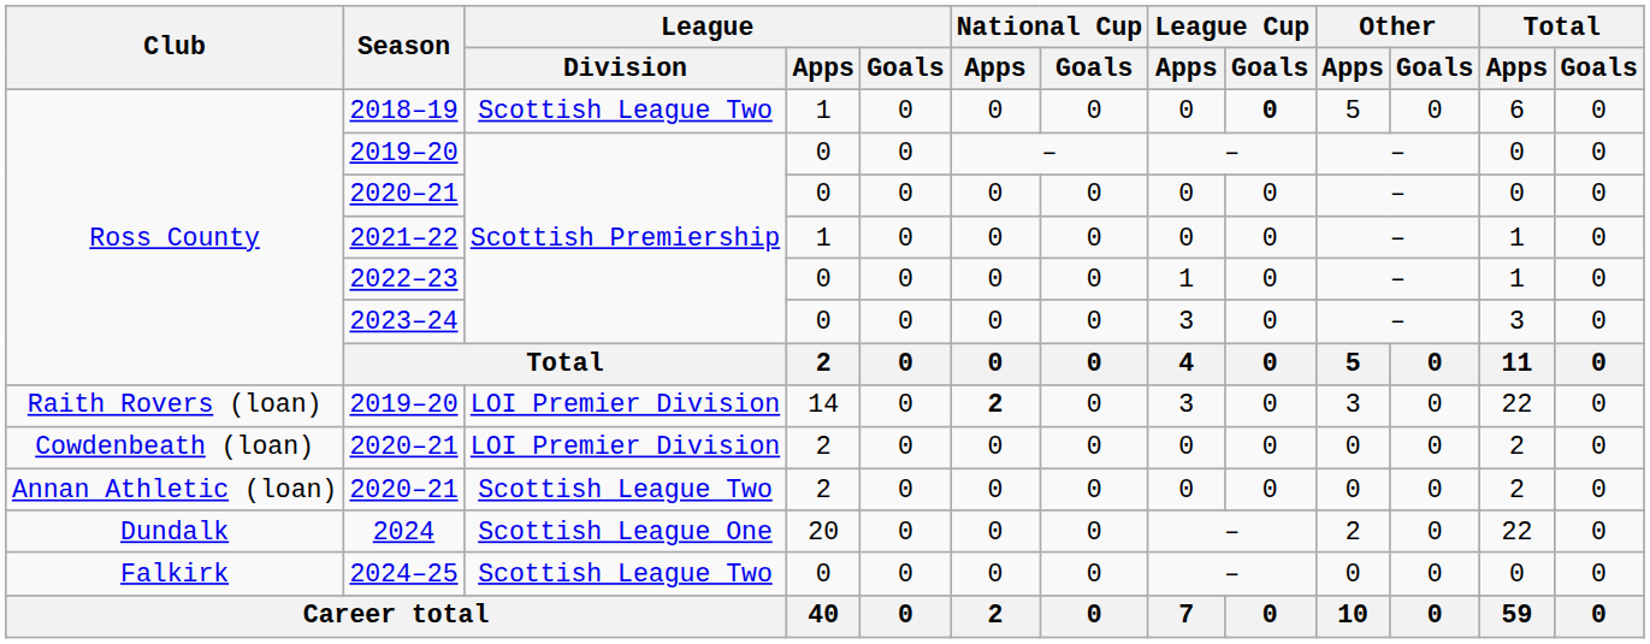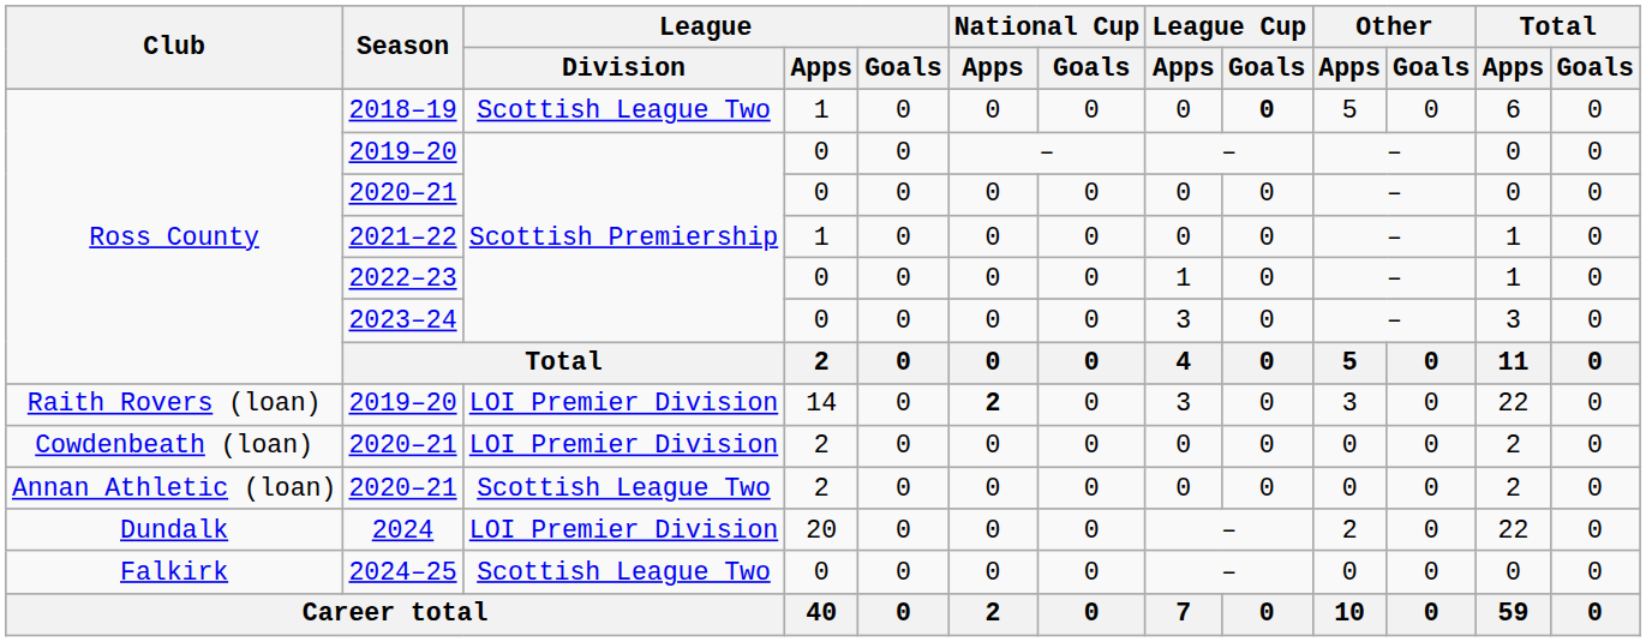2024 | League / Division: Scottish League One -> LOI Premier Division
